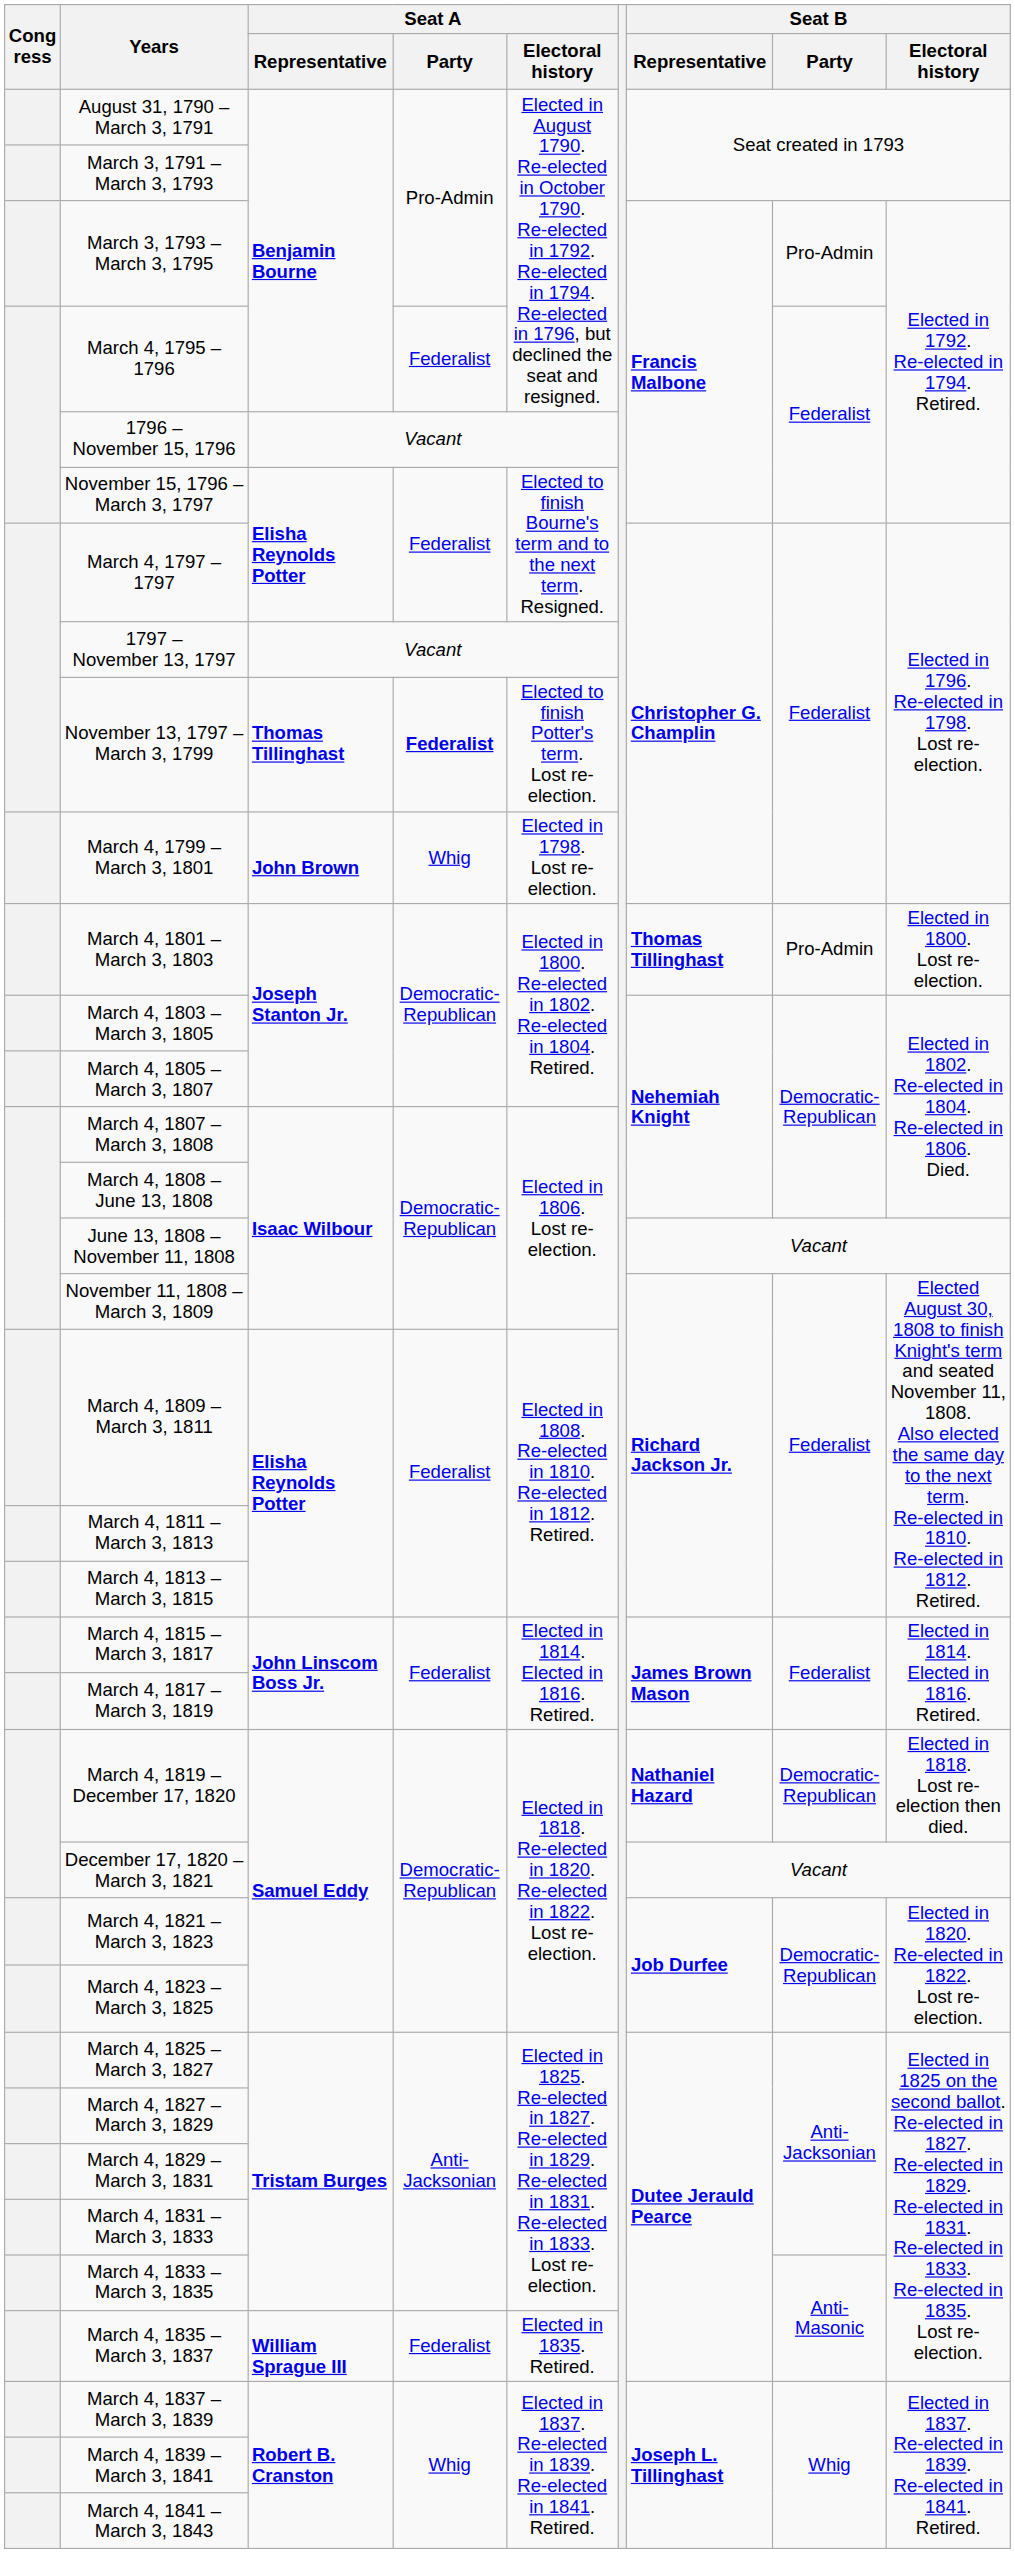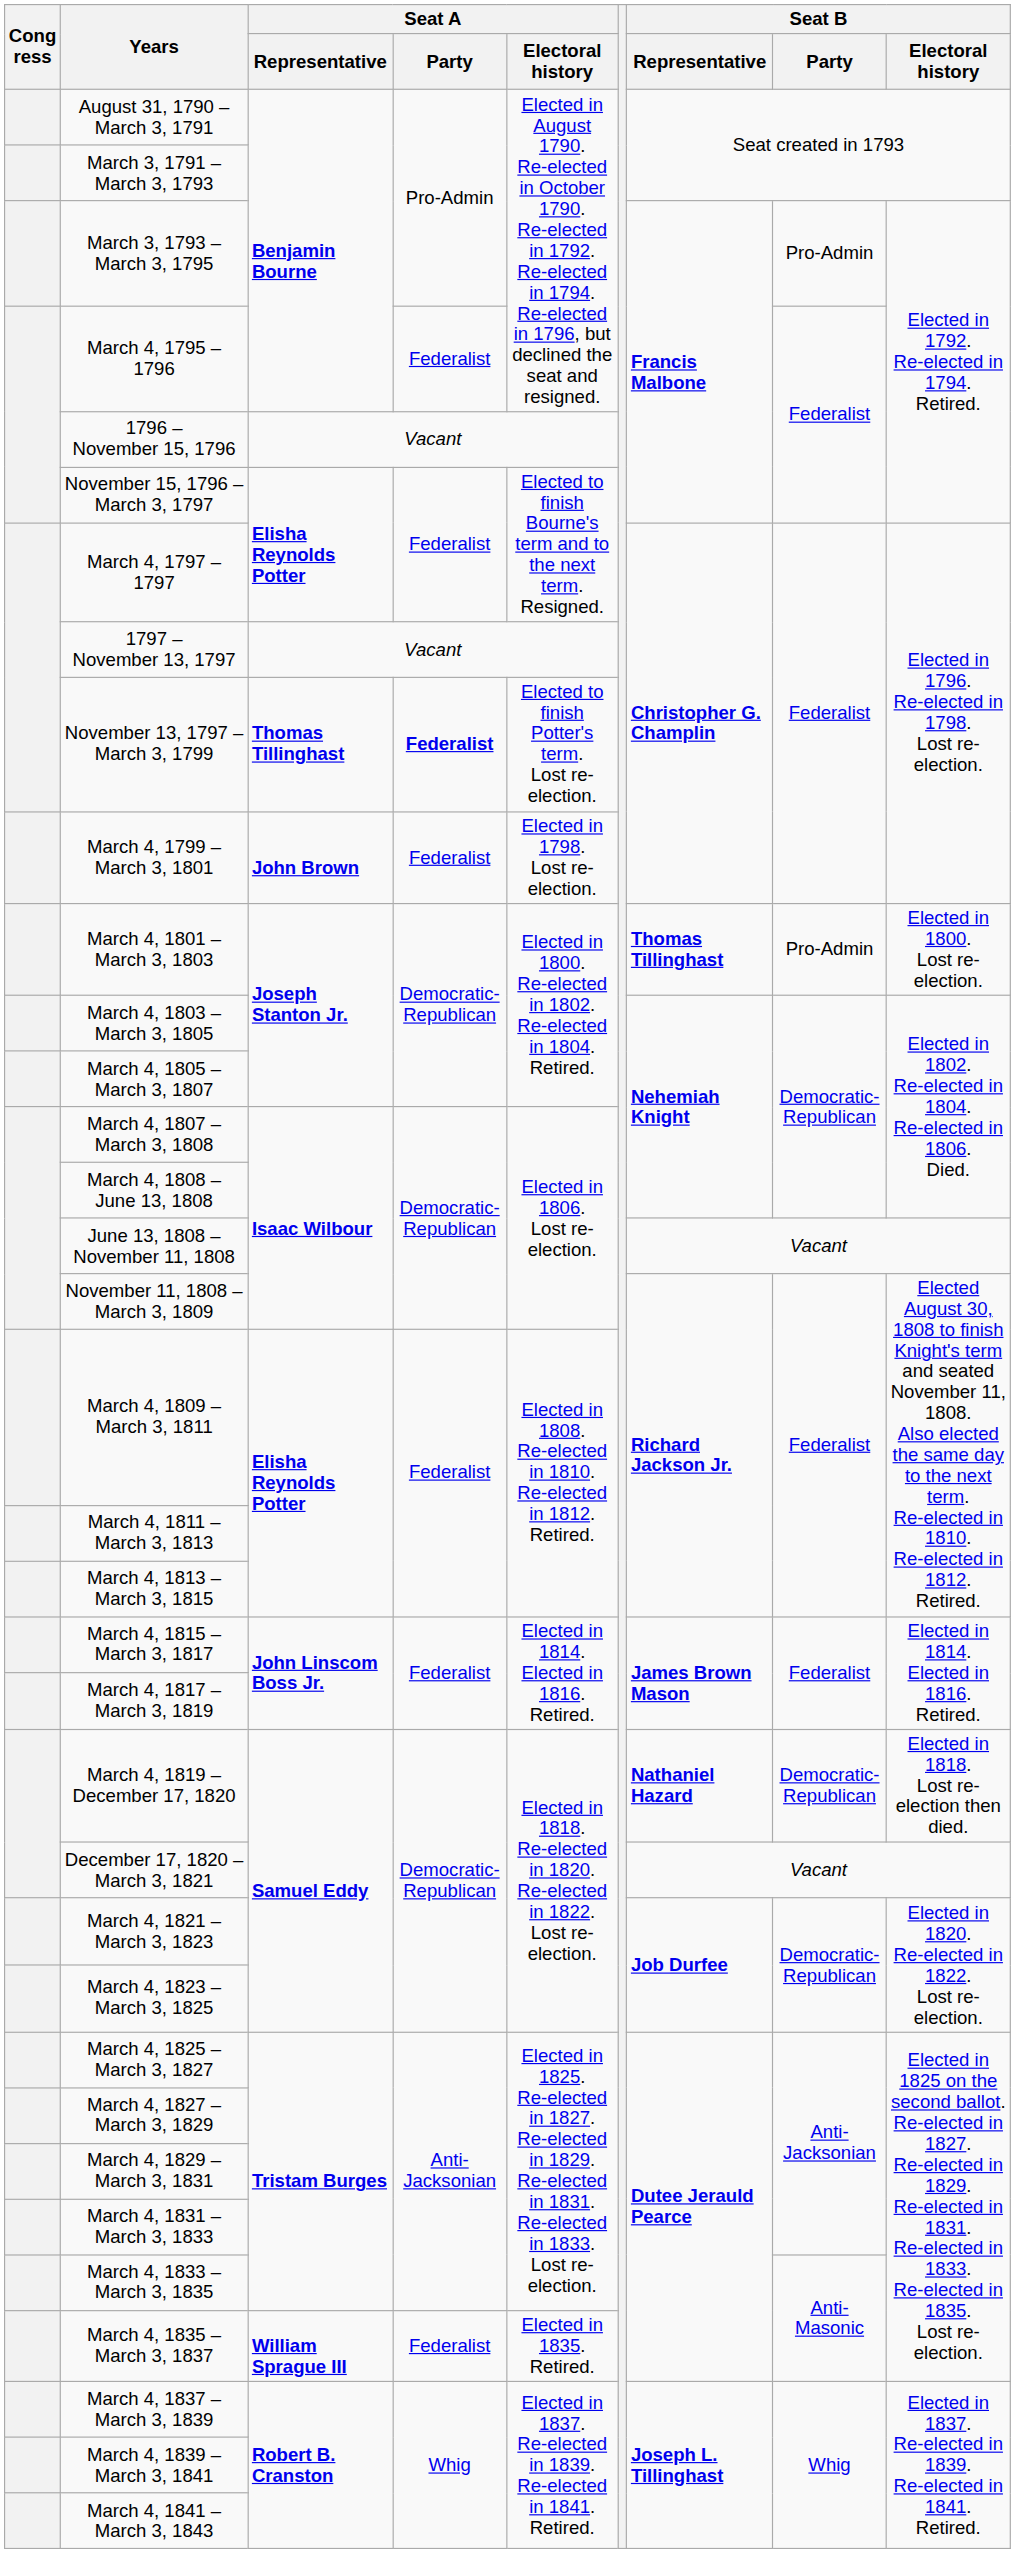March 4, 1799 – March 3, 1801 | Seat A / Party: Whig -> Federalist
